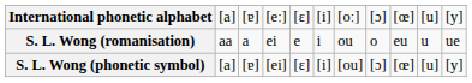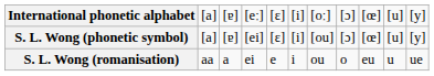rows swapped: S. L. Wong (phonetic symbol) <-> S. L. Wong (romanisation)
